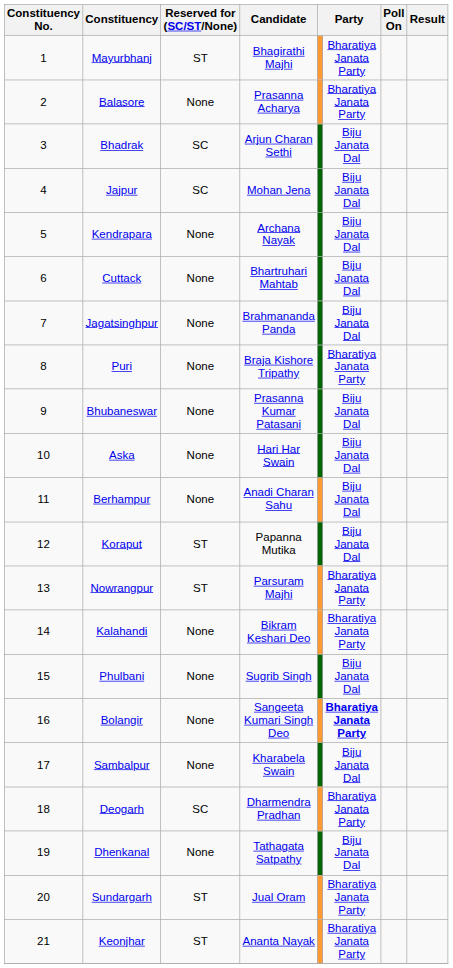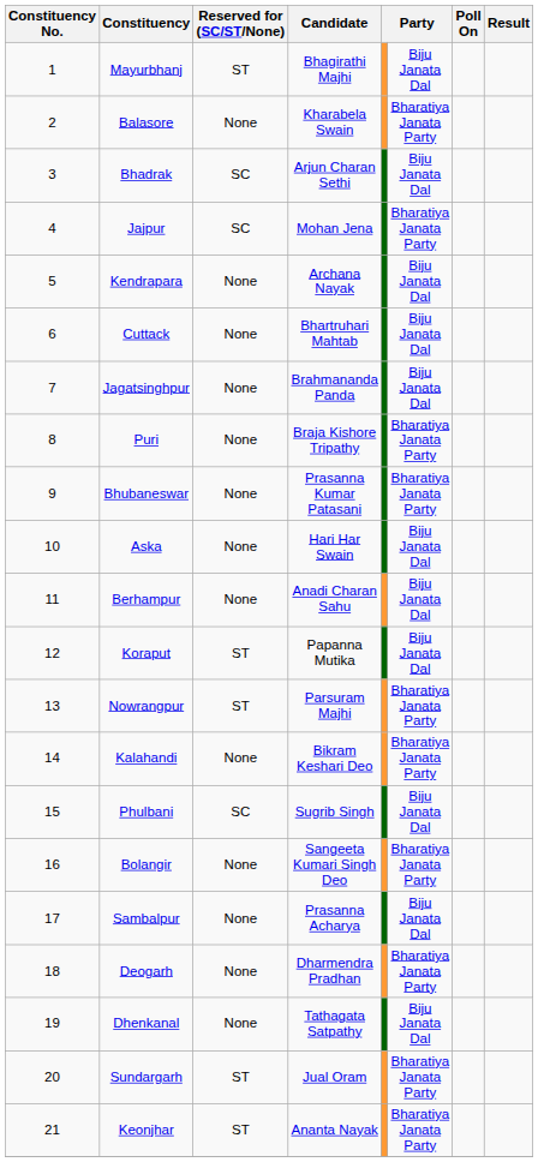Mayurbhanj | column 6: Bharatiya Janata Party -> Biju Janata Dal
Balasore | Candidate: Prasanna Acharya -> Kharabela Swain
Jajpur | column 6: Biju Janata Dal -> Bharatiya Janata Party
Bhubaneswar | column 6: Biju Janata Dal -> Bharatiya Janata Party
Phulbani | Reserved for (SC/ST/None): None -> SC
Bolangir | column 6: bold -> normal
Sambalpur | Candidate: Kharabela Swain -> Prasanna Acharya
Deogarh | Reserved for (SC/ST/None): SC -> None
